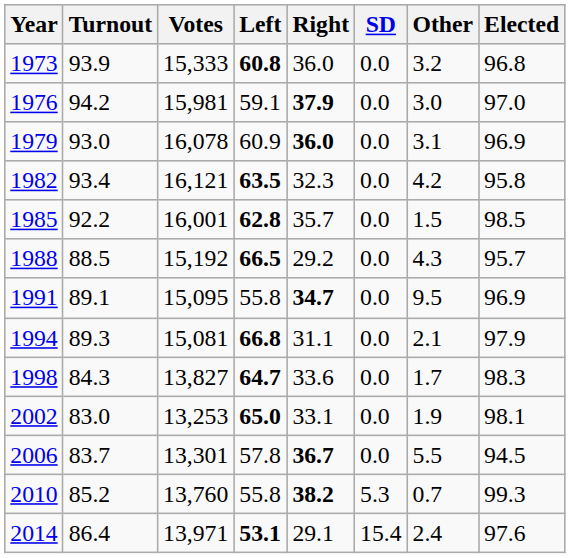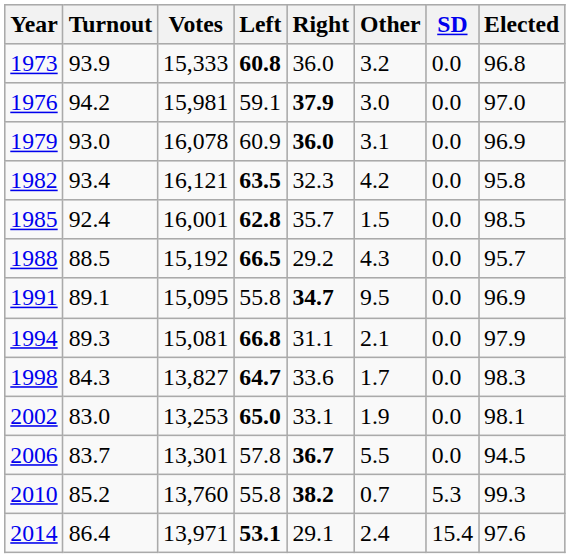columns swapped: SD <-> Other
1985 | Turnout: 92.2 -> 92.4
